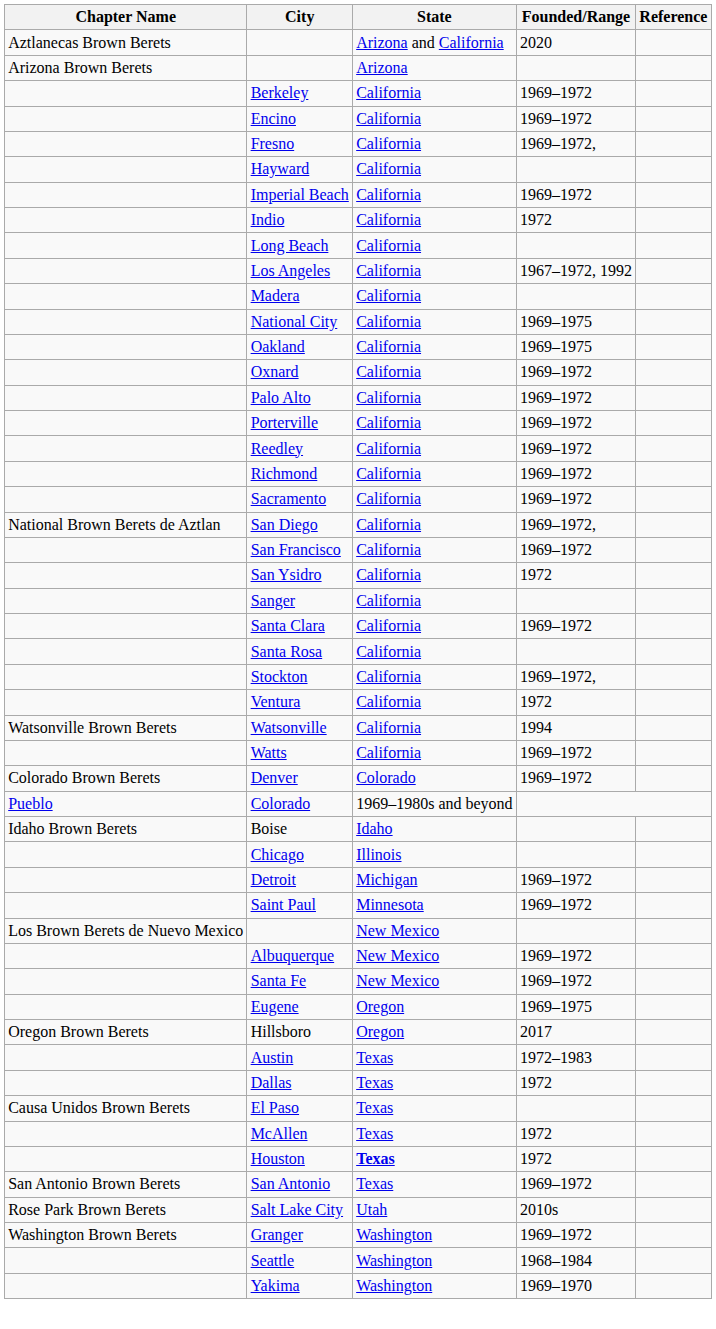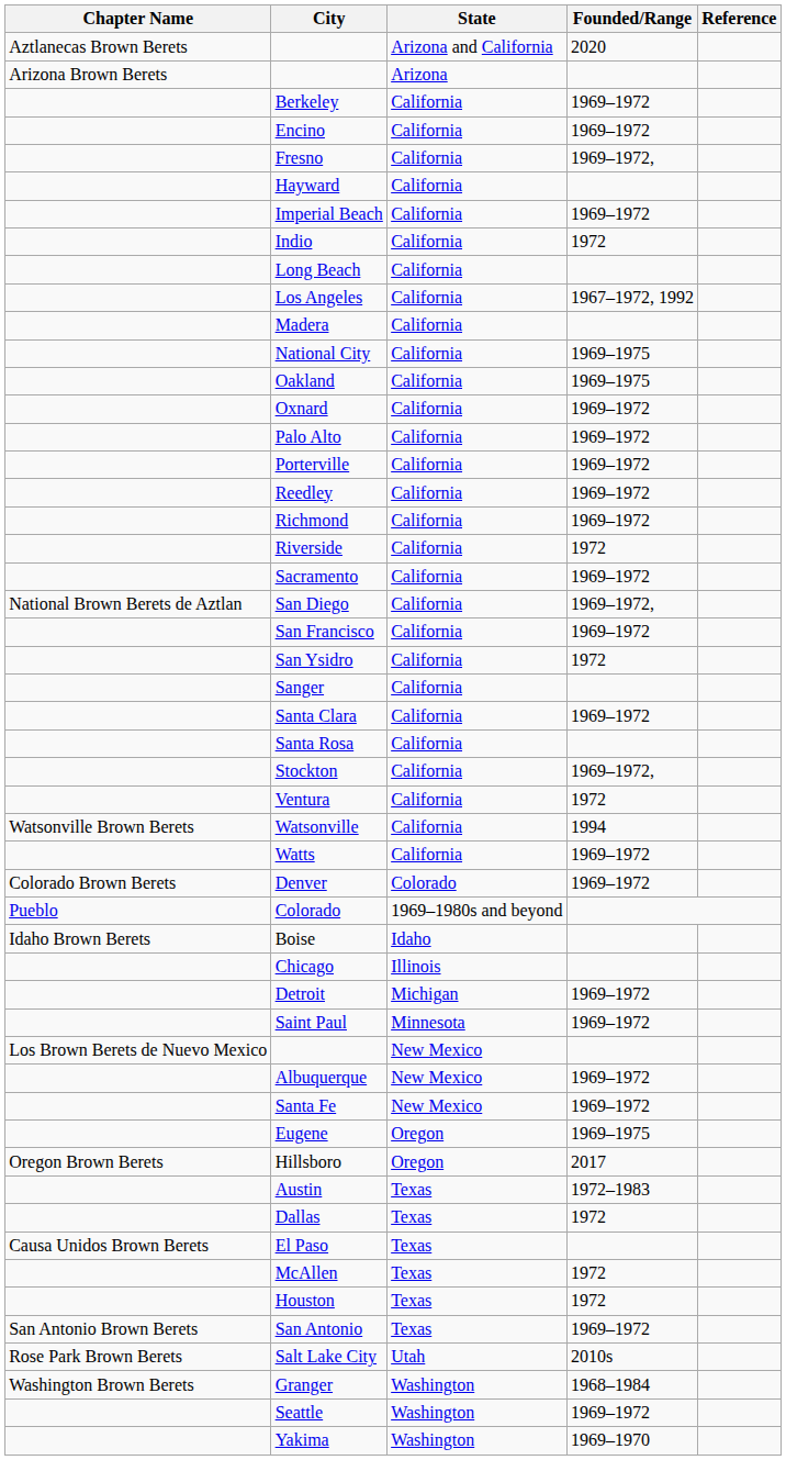+ row: Riverside | California | 1972
Houston | State: bold -> normal
Granger | Founded/Range: 1969–1972 -> 1968–1984
Seattle | Founded/Range: 1968–1984 -> 1969–1972
